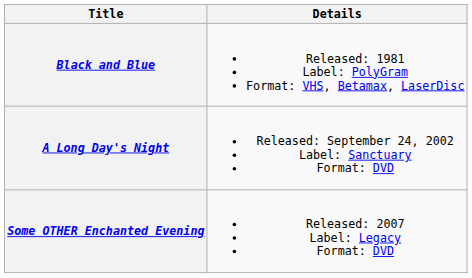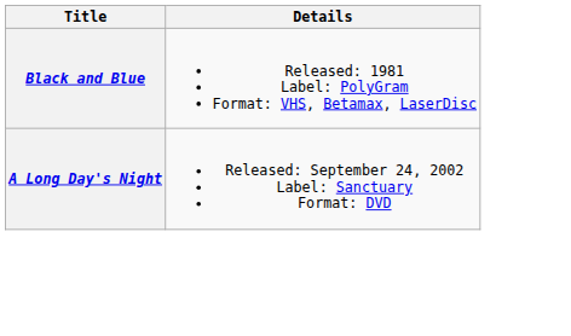- row: Some OTHER Enchanted Evening | Released: 2007 Label: Legacy Format: DVD
